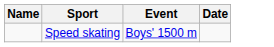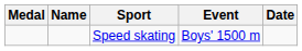+ column: Medal
